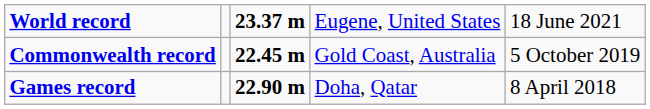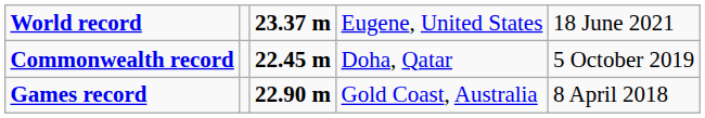Commonwealth record | column 4: Gold Coast, Australia -> Doha, Qatar
Games record | column 4: Doha, Qatar -> Gold Coast, Australia
